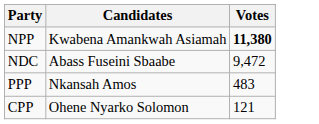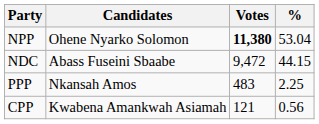+ column: % | 53.04 | 44.15 | 2.25 | 0.56
NPP | Candidates: Kwabena Amankwah Asiamah -> Ohene Nyarko Solomon
CPP | Candidates: Ohene Nyarko Solomon -> Kwabena Amankwah Asiamah
